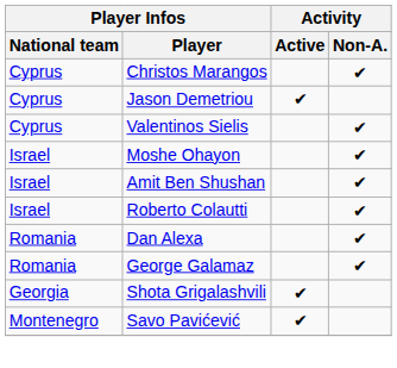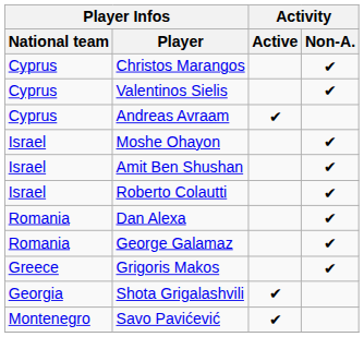- row: Cyprus | Jason Demetriou | ✔
+ row: Cyprus | Andreas Avraam | ✔
+ row: Greece | Grigoris Makos | ✔
